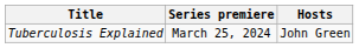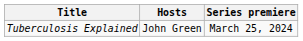columns swapped: Series premiere <-> Hosts
